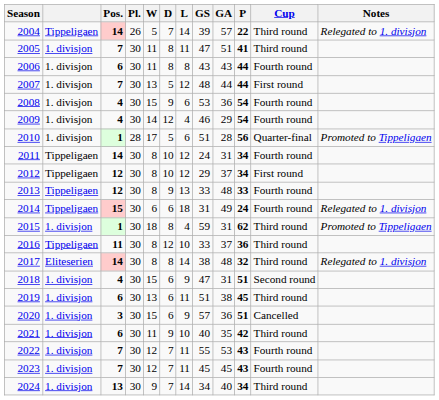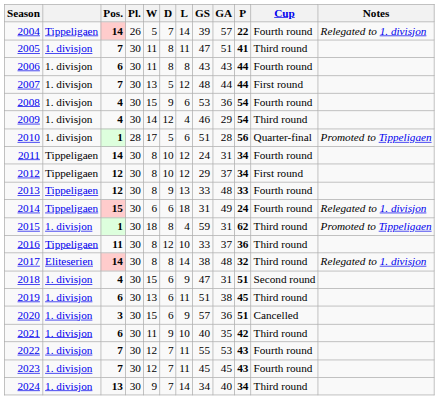2004 | Cup: Third round -> Fourth round
2009 | Cup: Fourth round -> Third round
